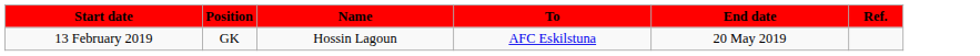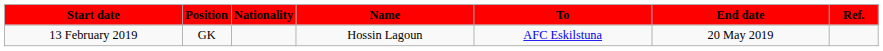+ column: Nationality
